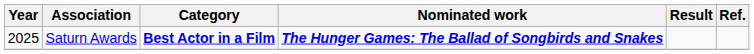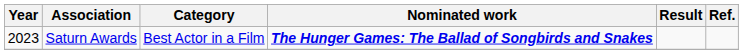Saturn Awards | Year: 2025 -> 2023
Saturn Awards | Category: bold -> normal
